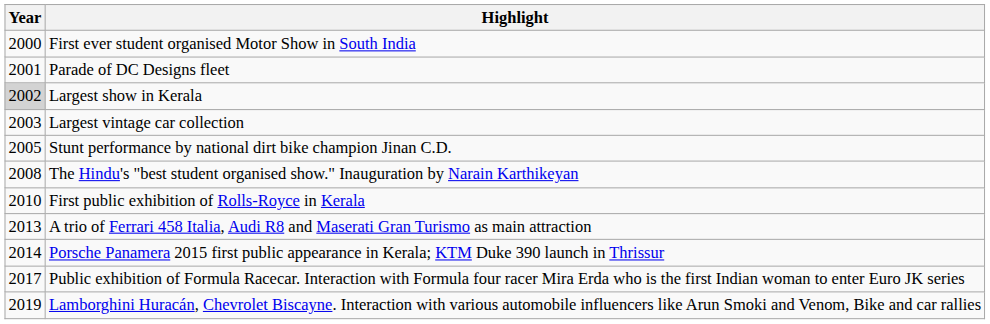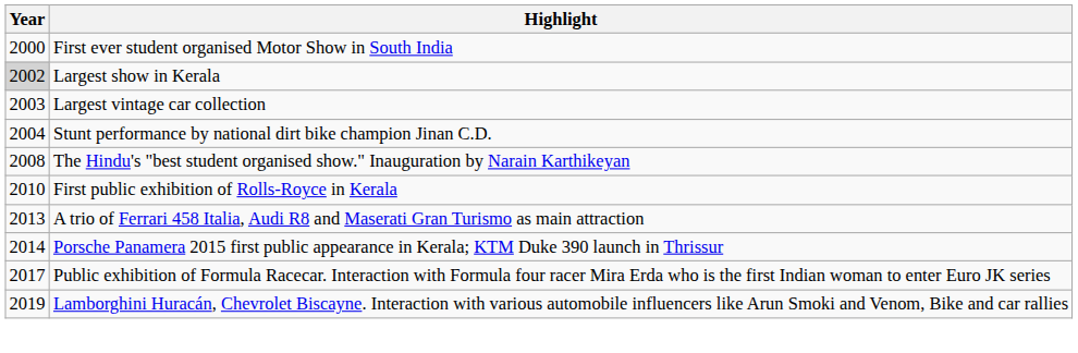- row: 2001 | Parade of DC Designs fleet
Stunt performance by national dirt bike champion Jinan C.D. | Year: 2005 -> 2004
